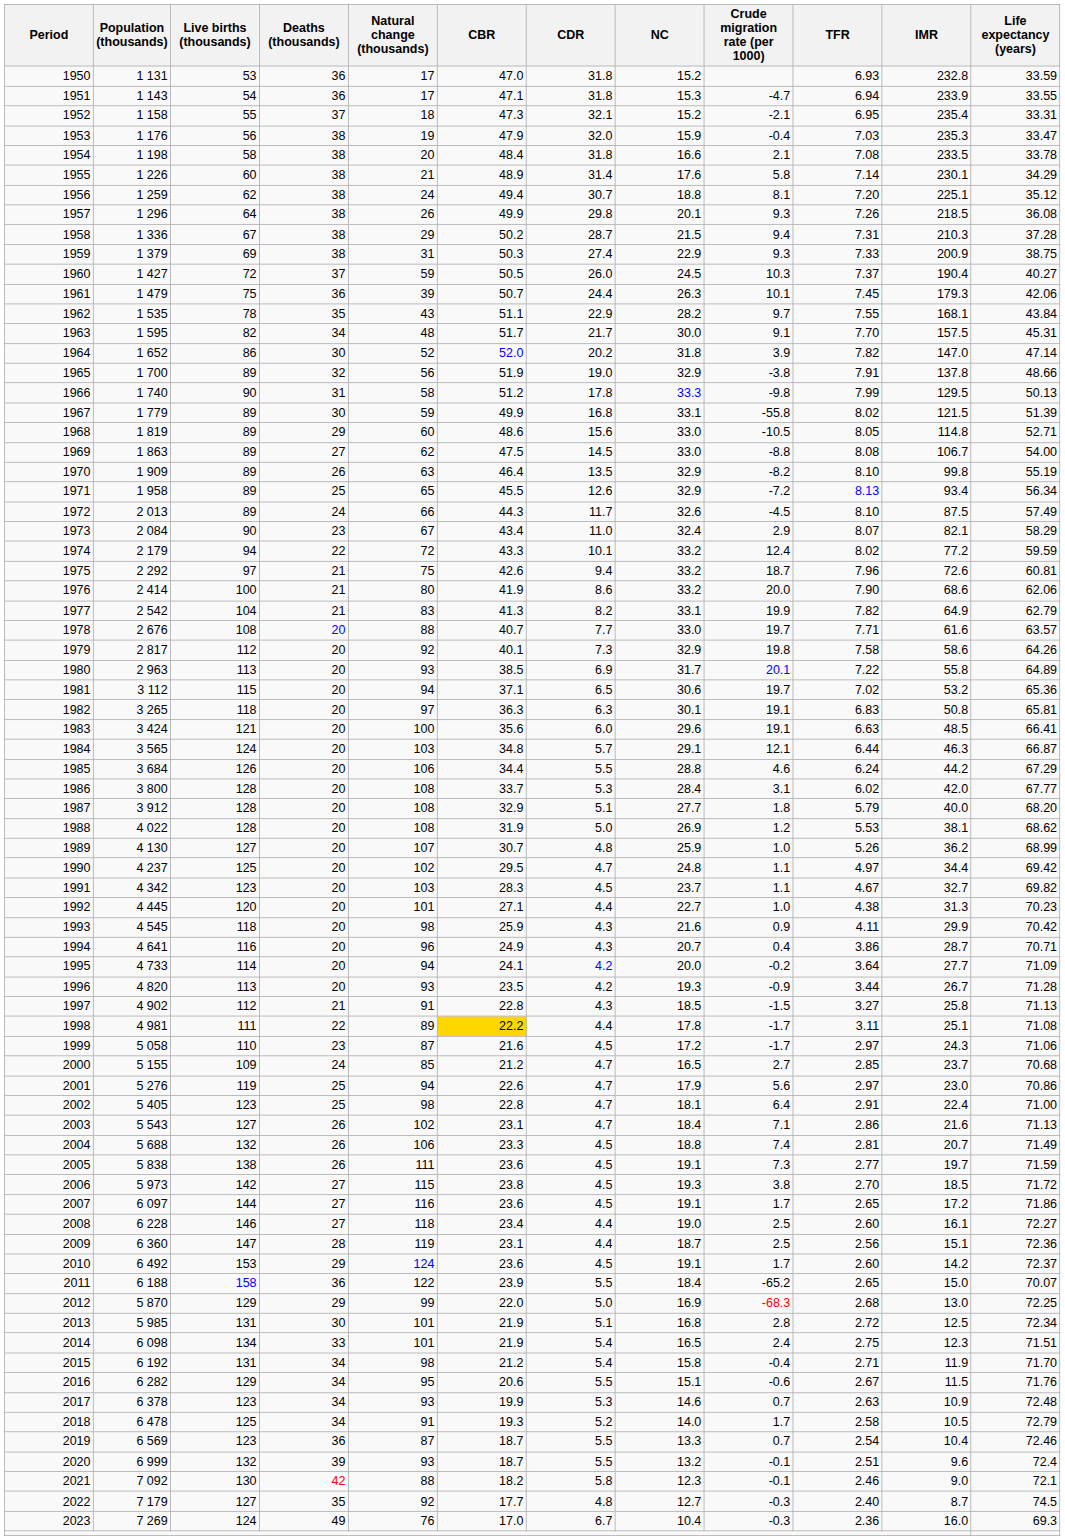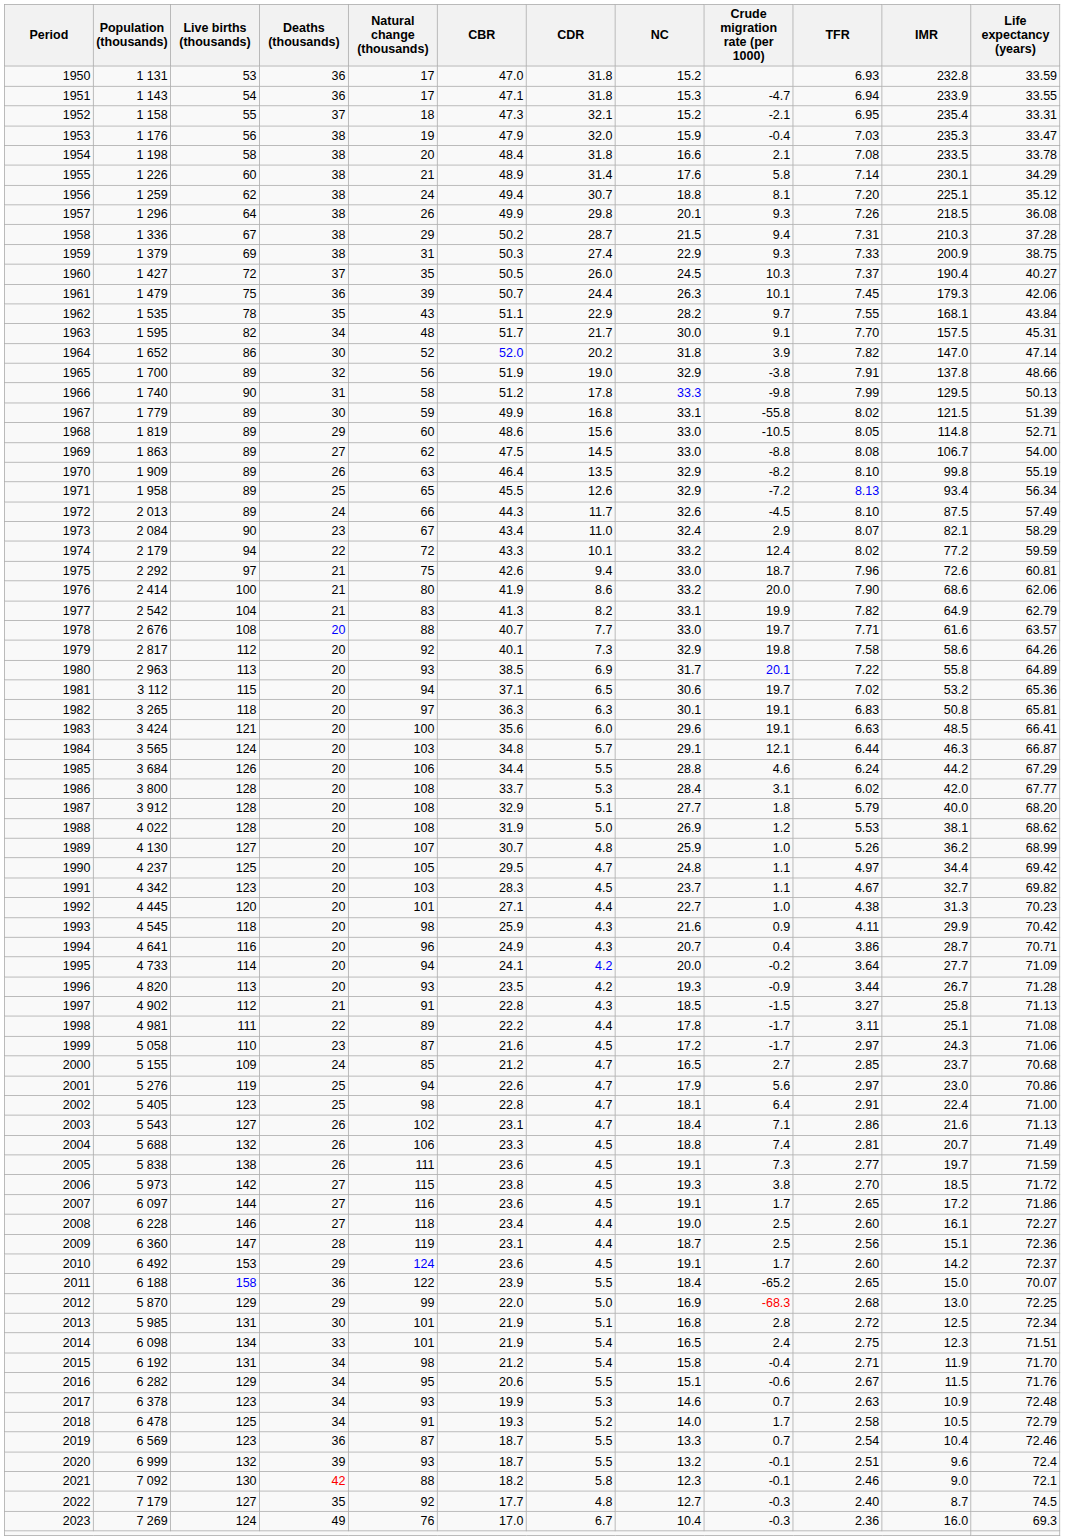1960 | Natural change (thousands): 59 -> 35
1975 | NC: 33.2 -> 33.0
1990 | Natural change (thousands): 102 -> 105
1998 | CBR: gold background -> no background
